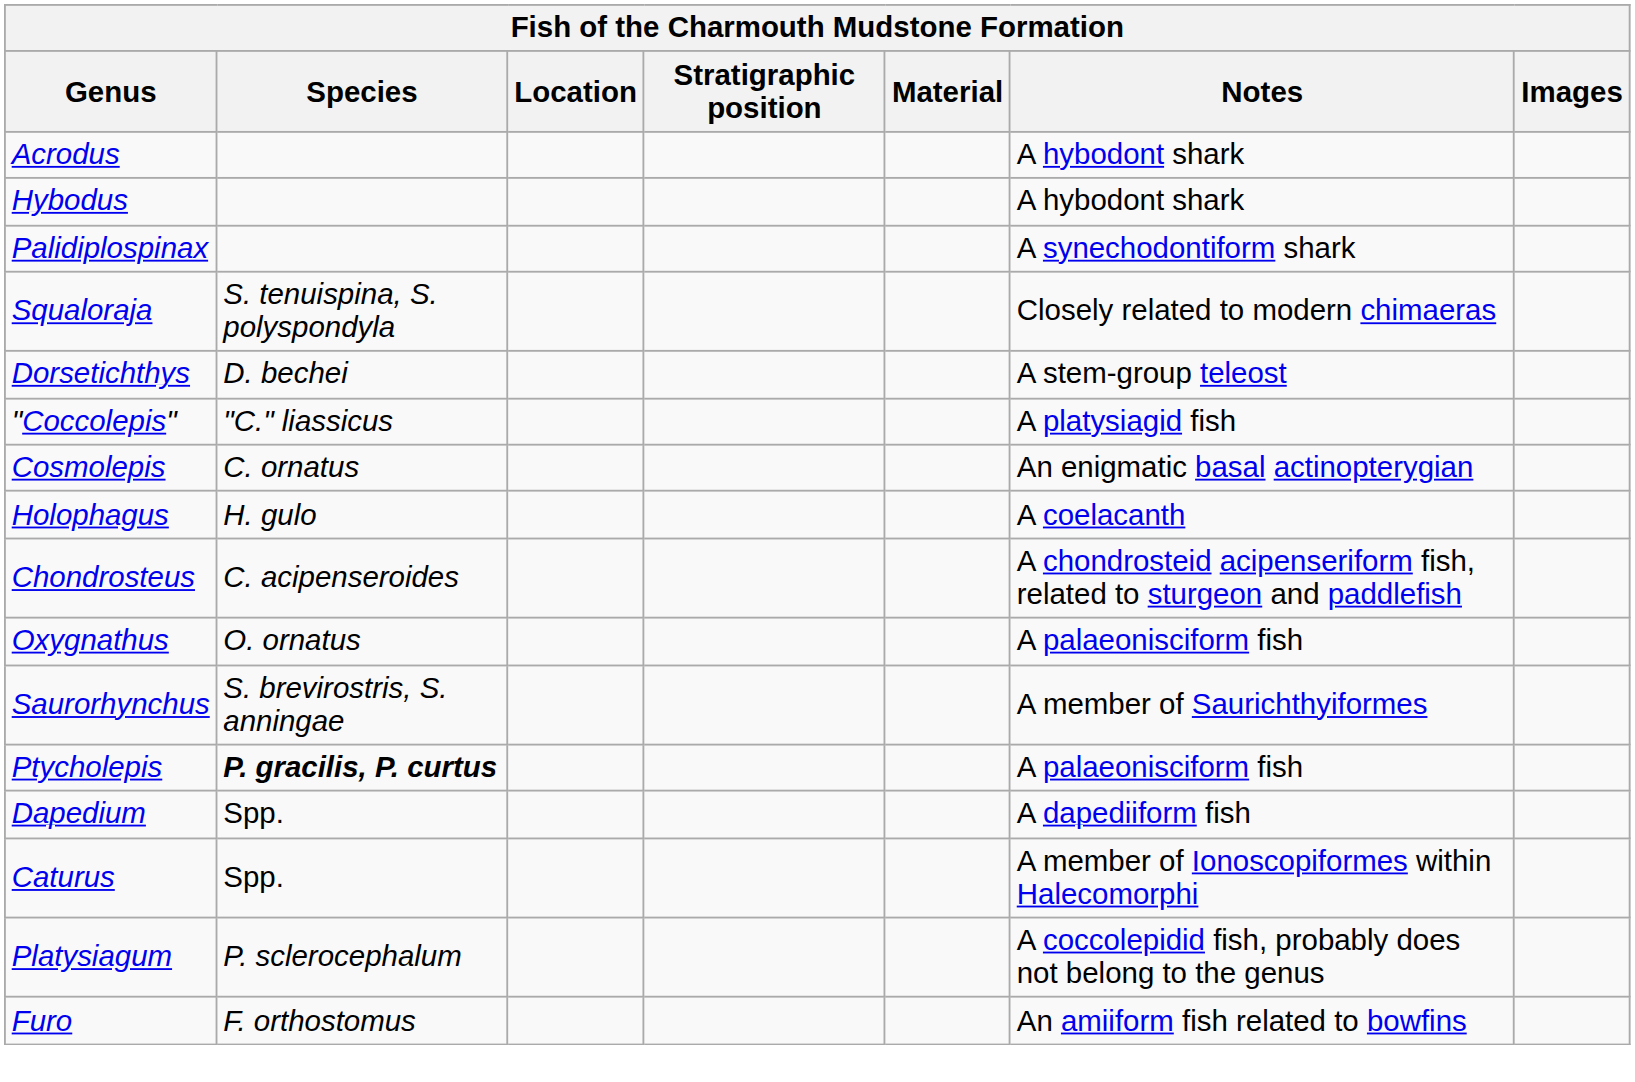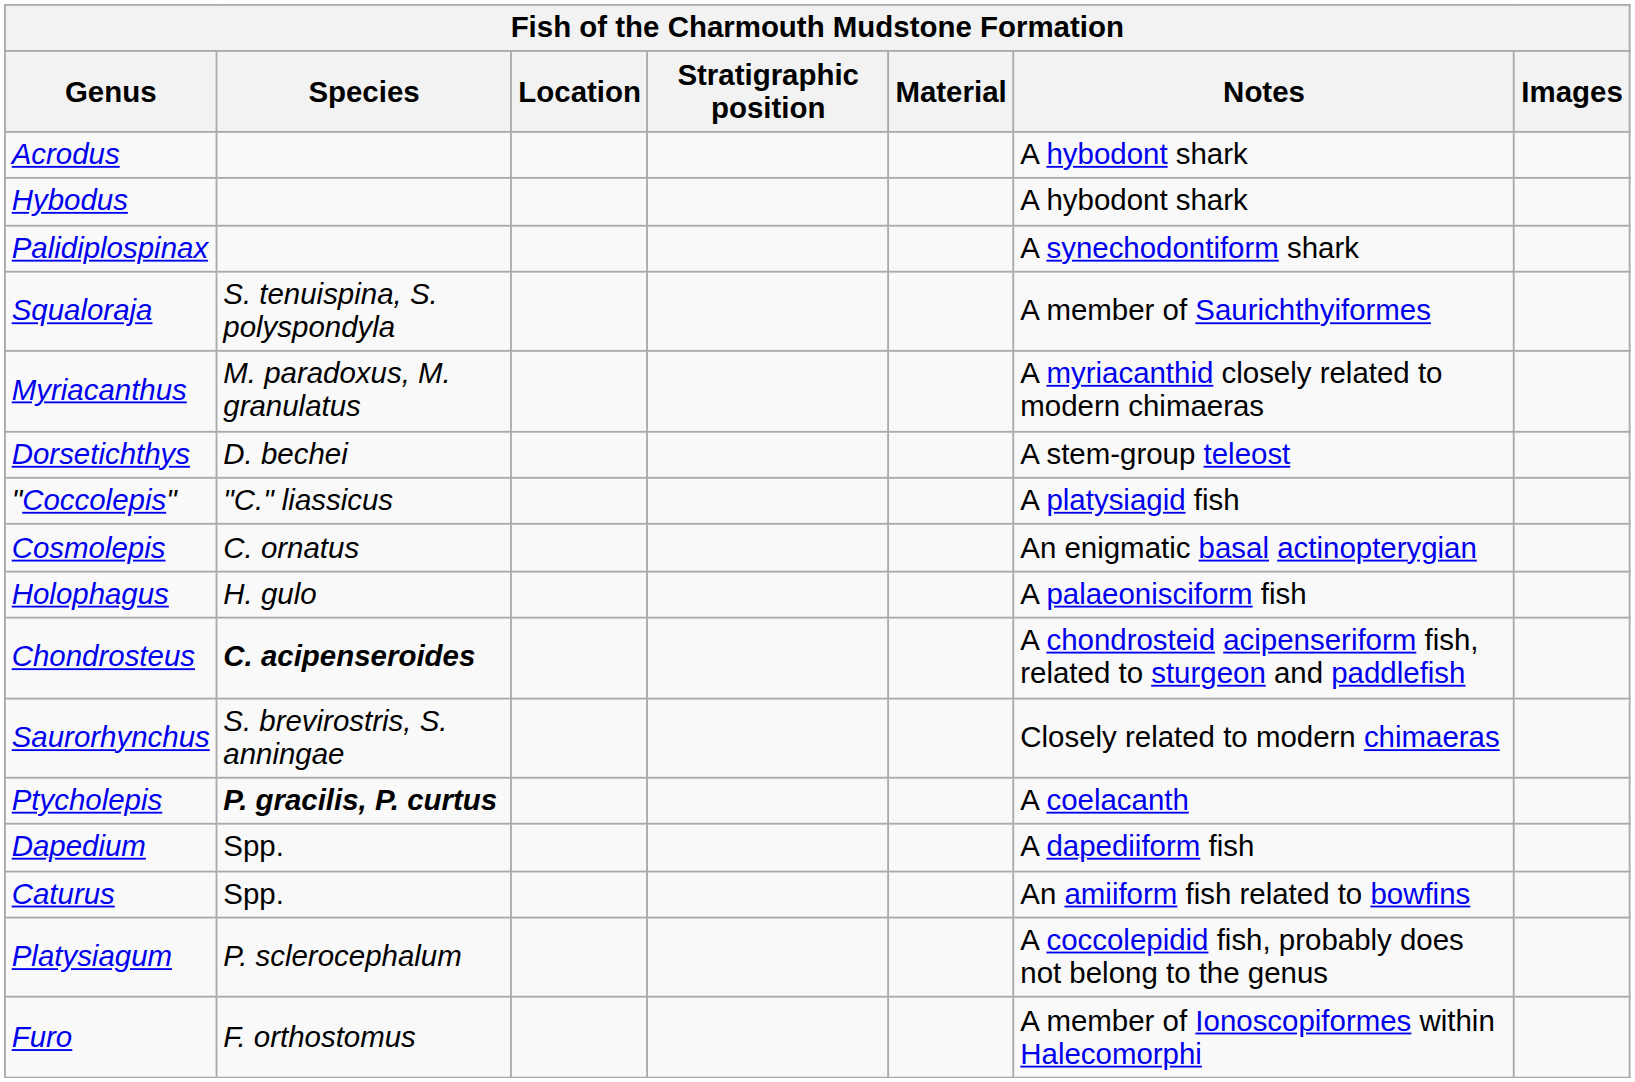Squaloraja | Notes: Closely related to modern chimaeras -> A member of Saurichthyiformes
+ row: Myriacanthus | M. paradoxus, M. granulatus | A myriacanthid closely related to modern chimaeras
Holophagus | Notes: A coelacanth -> A palaeonisciform fish
Chondrosteus | Species: normal -> bold
- row: Oxygnathus | O. ornatus | A palaeonisciform fish
Saurorhynchus | Notes: A member of Saurichthyiformes -> Closely related to modern chimaeras
Ptycholepis | Notes: A palaeonisciform fish -> A coelacanth
Caturus | Notes: A member of Ionoscopiformes within Halecomorphi -> An amiiform fish related to bowfins
Furo | Notes: An amiiform fish related to bowfins -> A member of Ionoscopiformes within Halecomorphi
